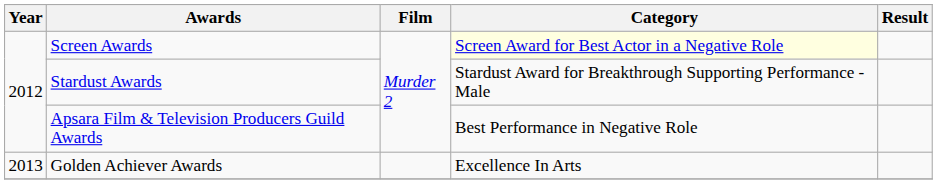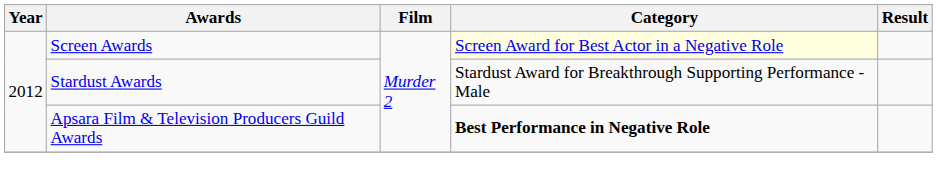Apsara Film & Television Producers Guild Awards | Category: normal -> bold
- row: 2013 | Golden Achiever Awards | Excellence In Arts
